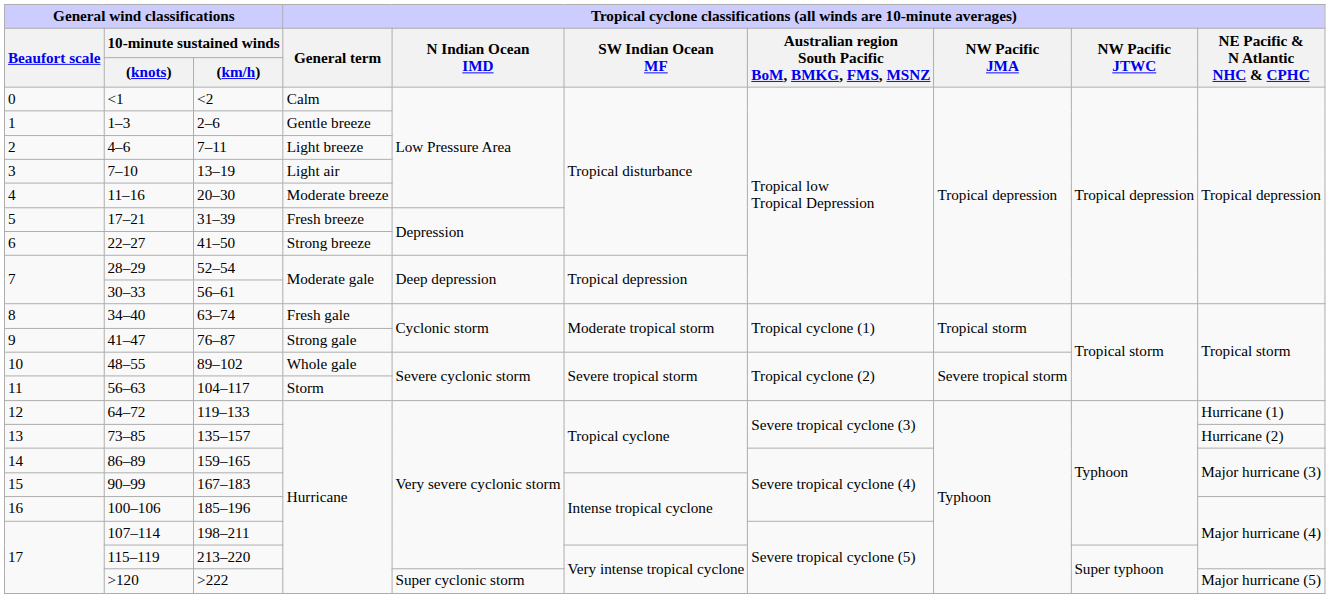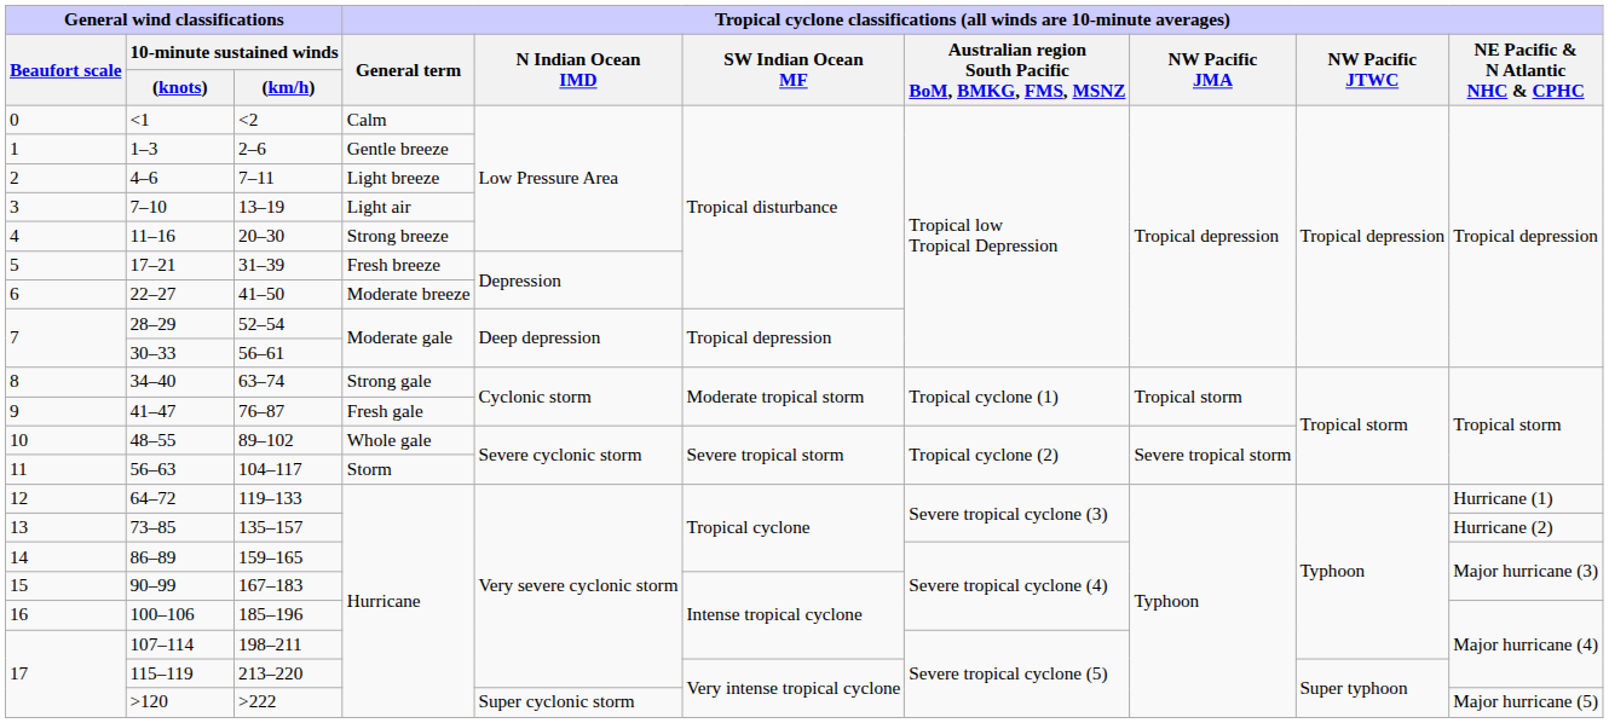11–16 | column 4: Moderate breeze -> Strong breeze
22–27 | column 4: Strong breeze -> Moderate breeze
34–40 | column 4: Fresh gale -> Strong gale
41–47 | column 4: Strong gale -> Fresh gale
